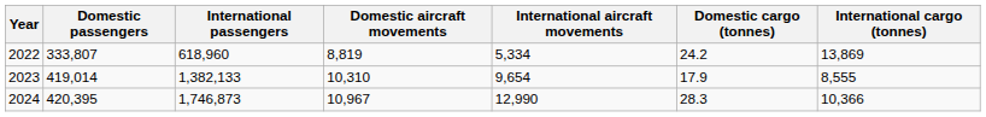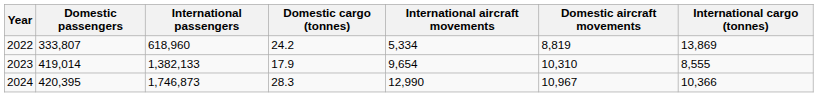columns swapped: Domestic aircraft movements <-> Domestic cargo (tonnes)
